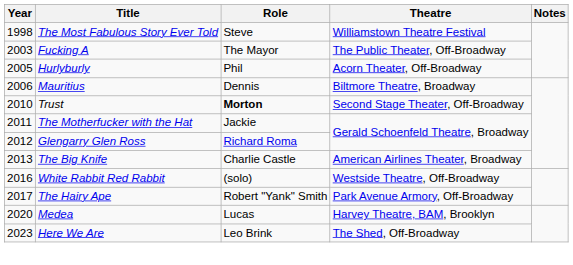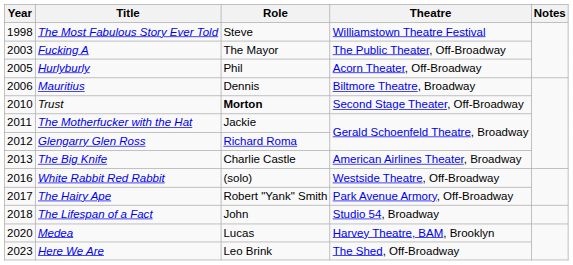+ row: 2018 | The Lifespan of a Fact | John | Studio 54, Broadway
